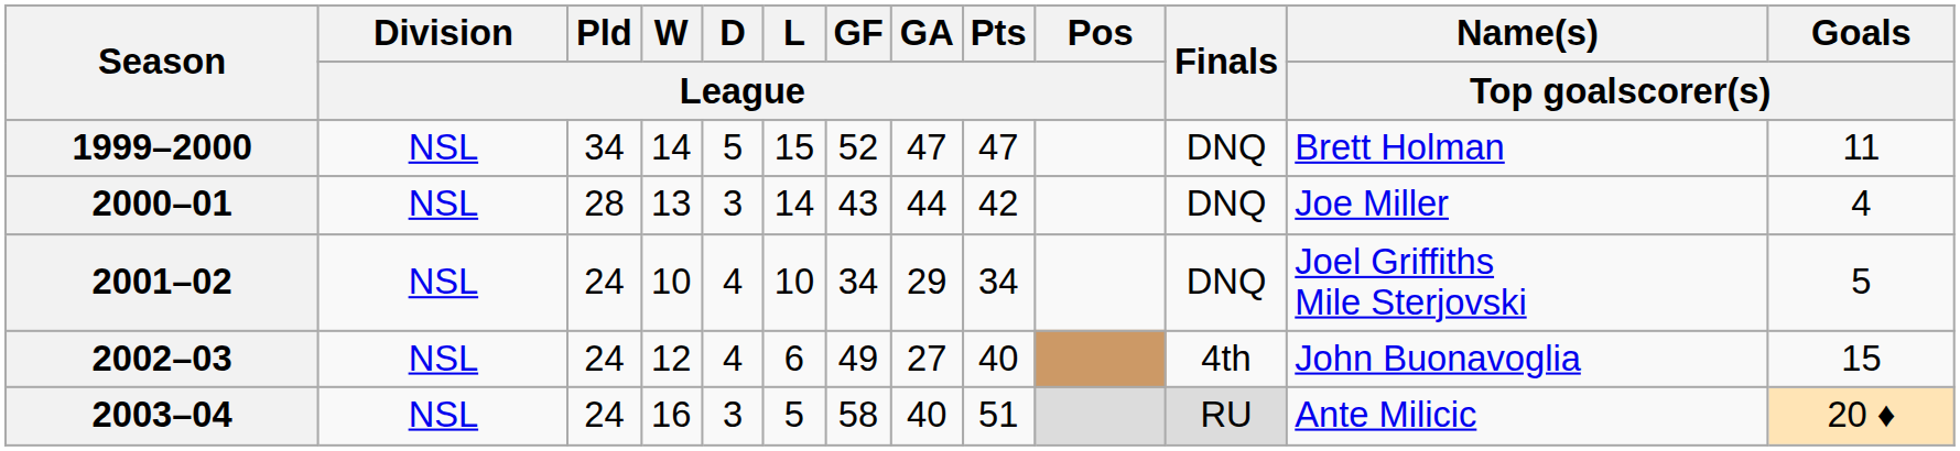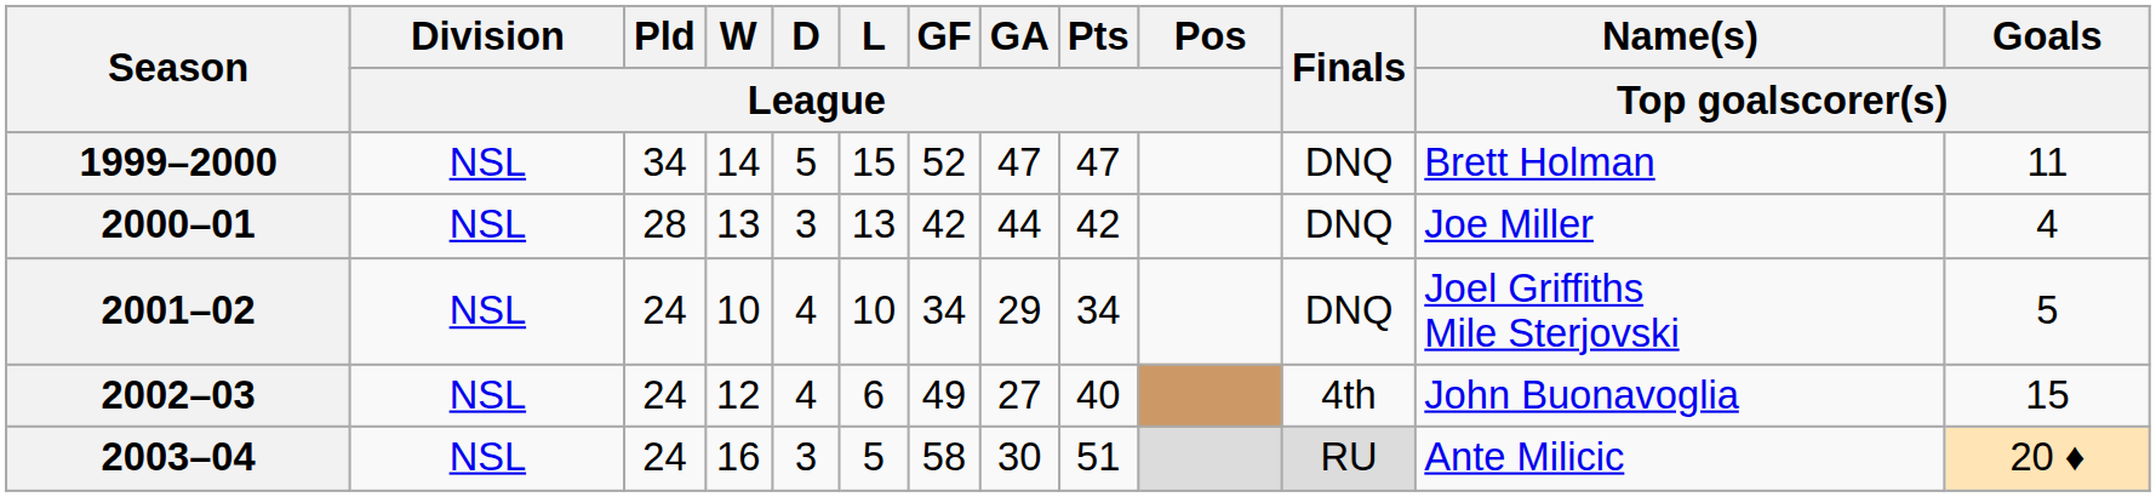2000–01 | L / League: 14 -> 13
2000–01 | GF / League: 43 -> 42
2003–04 | GA / League: 40 -> 30
